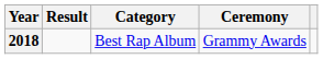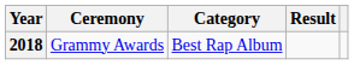columns swapped: Ceremony <-> Result
